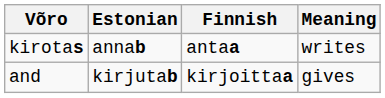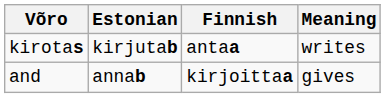kirotas | Estonian: annab -> kirjutab
and | Estonian: kirjutab -> annab
